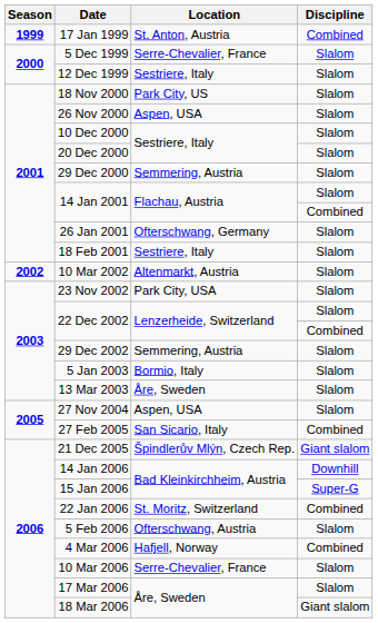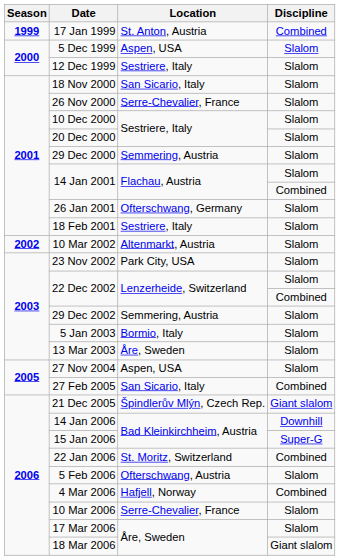5 Dec 1999 | Location: Serre-Chevalier, France -> Aspen, USA
18 Nov 2000 | Location: Park City, US -> San Sicario, Italy
26 Nov 2000 | Location: Aspen, USA -> Serre-Chevalier, France
